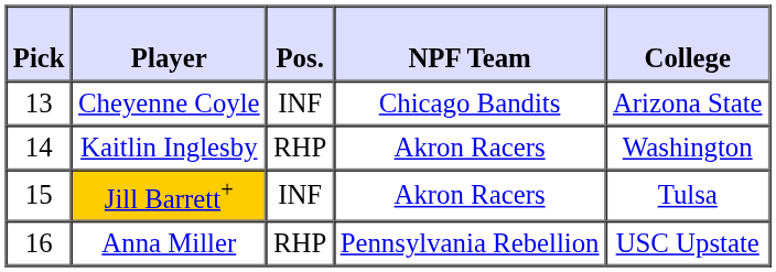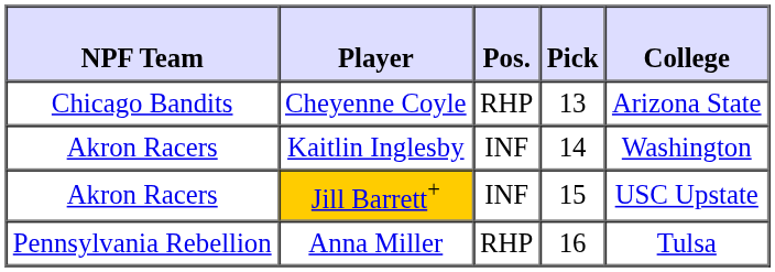columns swapped: Pick <-> NPF Team
Cheyenne Coyle | Pos.: INF -> RHP
Kaitlin Inglesby | Pos.: RHP -> INF
Jill Barrett+ | College: Tulsa -> USC Upstate
Anna Miller | College: USC Upstate -> Tulsa
